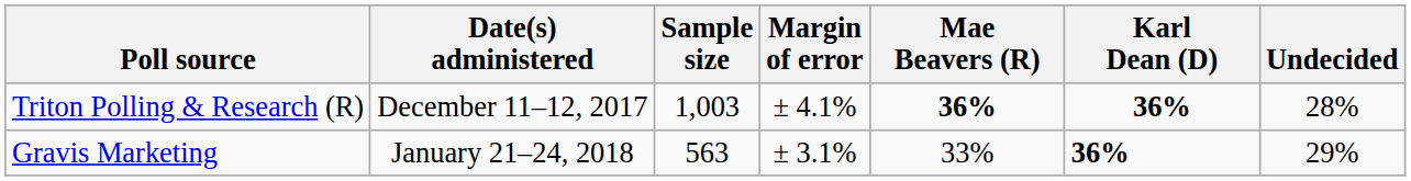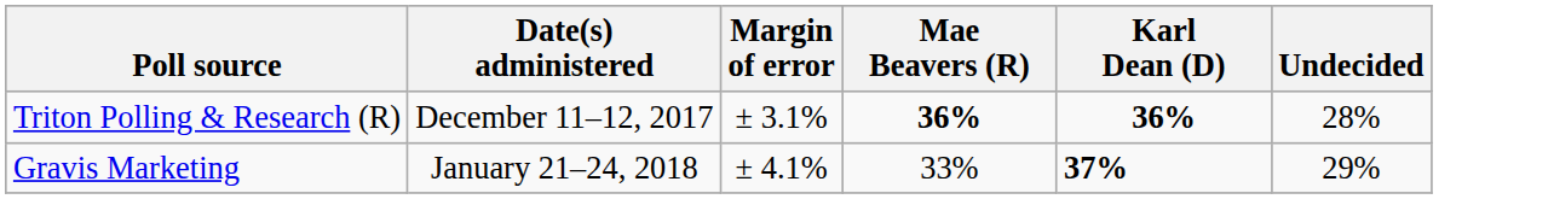- column: Sample size | 1,003 | 563
Triton Polling & Research (R) | Margin of error: ± 4.1% -> ± 3.1%
Gravis Marketing | Margin of error: ± 3.1% -> ± 4.1%
Gravis Marketing | Karl Dean (D): 36% -> 37%
